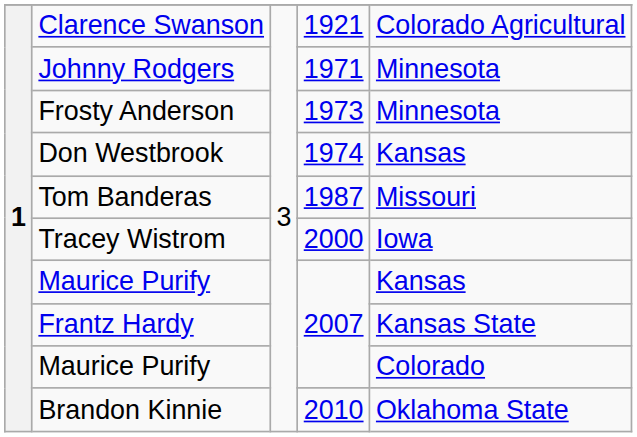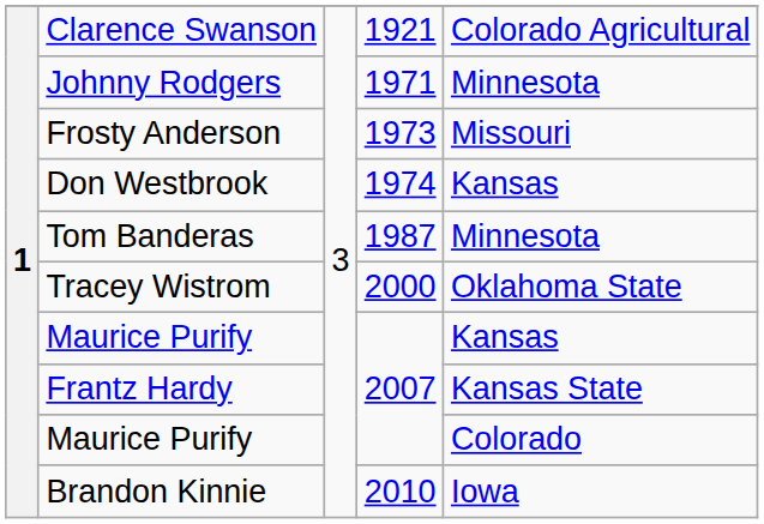Frosty Anderson | column 5: Minnesota -> Missouri
Tom Banderas | column 5: Missouri -> Minnesota
Tracey Wistrom | column 5: Iowa -> Oklahoma State
Brandon Kinnie | column 5: Oklahoma State -> Iowa
